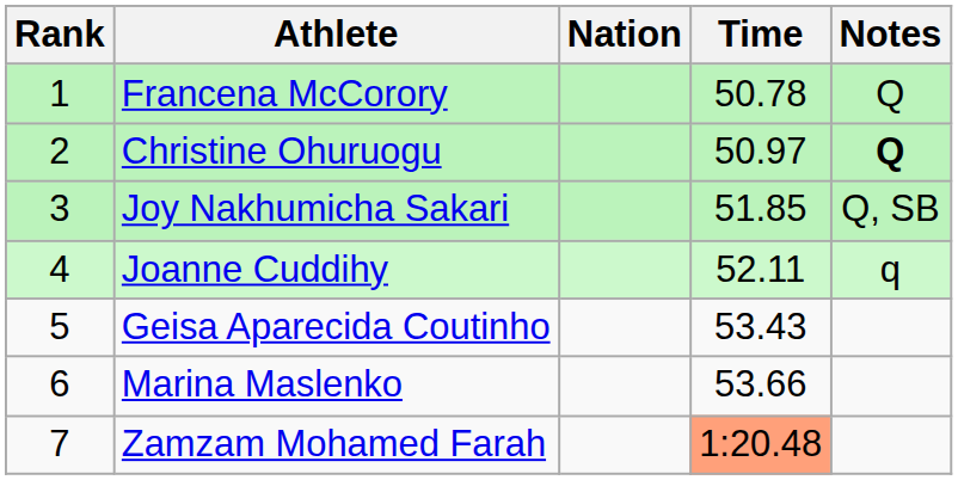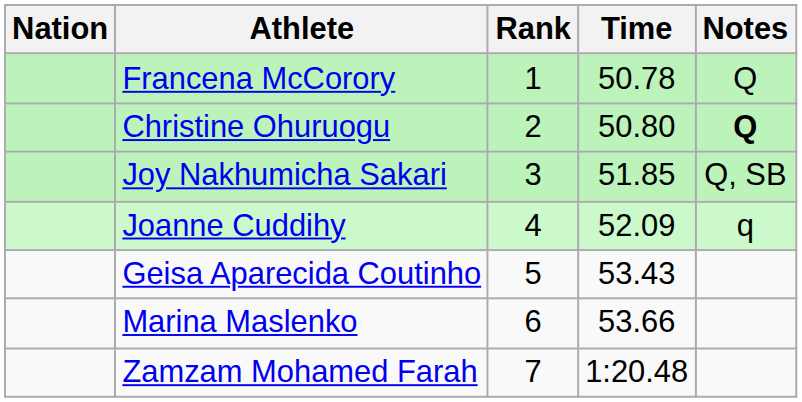columns swapped: Rank <-> Nation
Christine Ohuruogu | Time: 50.97 -> 50.80
Joanne Cuddihy | Time: 52.11 -> 52.09
Zamzam Mohamed Farah | Time: lightsalmon background -> no background
